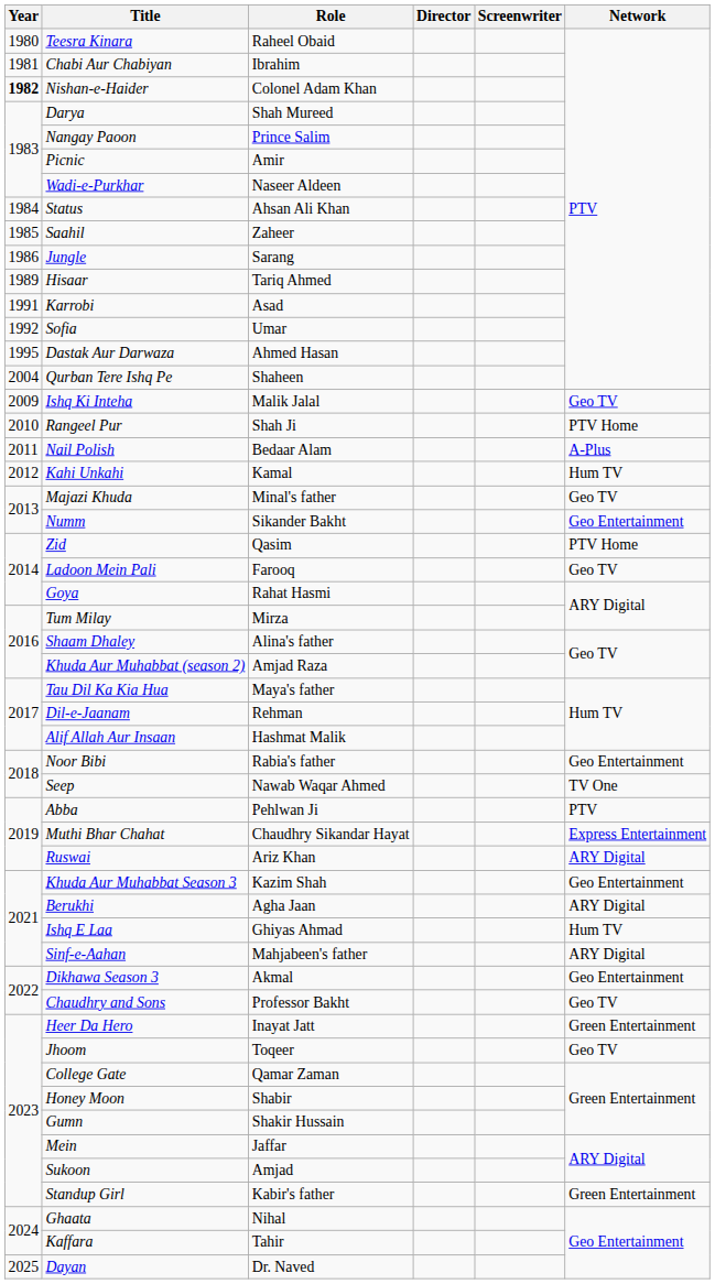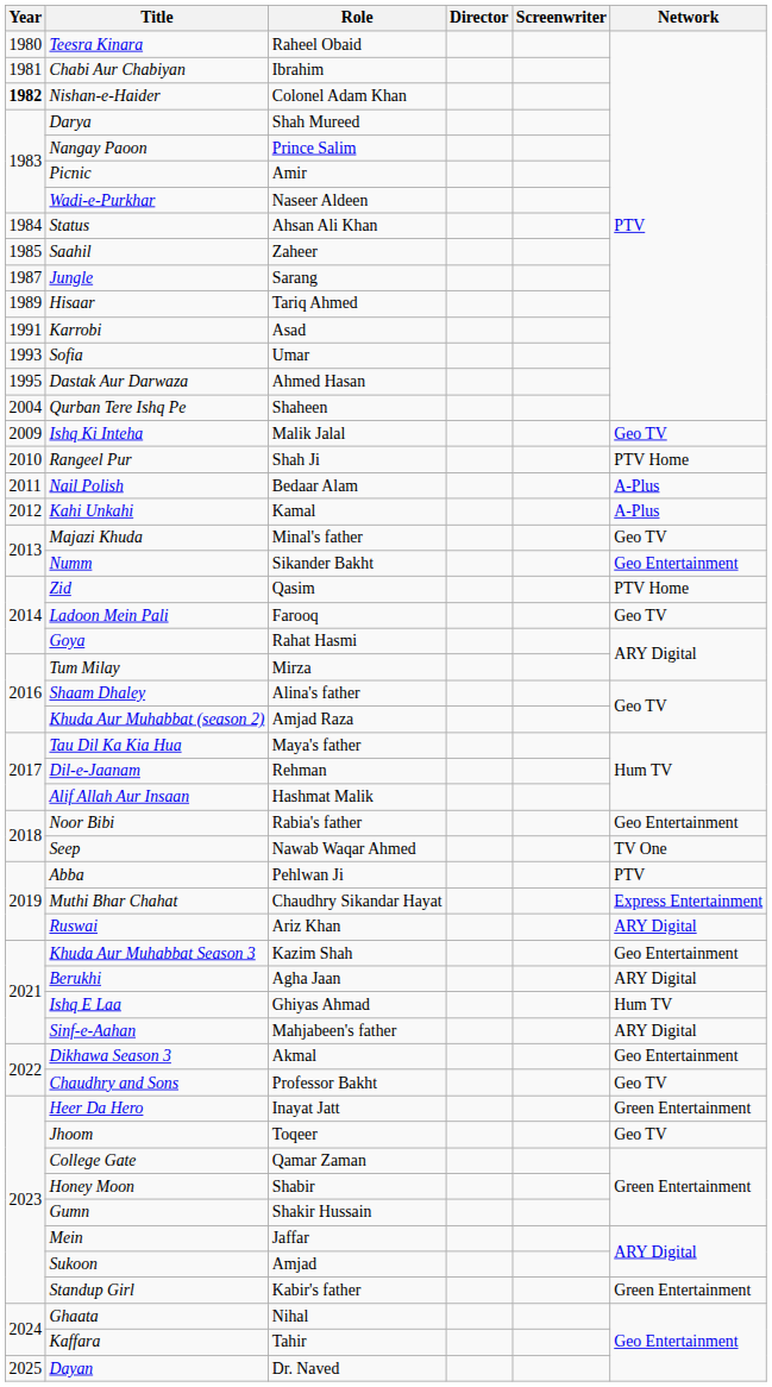Jungle | Year: 1986 -> 1987
Sofia | Year: 1992 -> 1993
Kahi Unkahi | Network: Hum TV -> A-Plus
